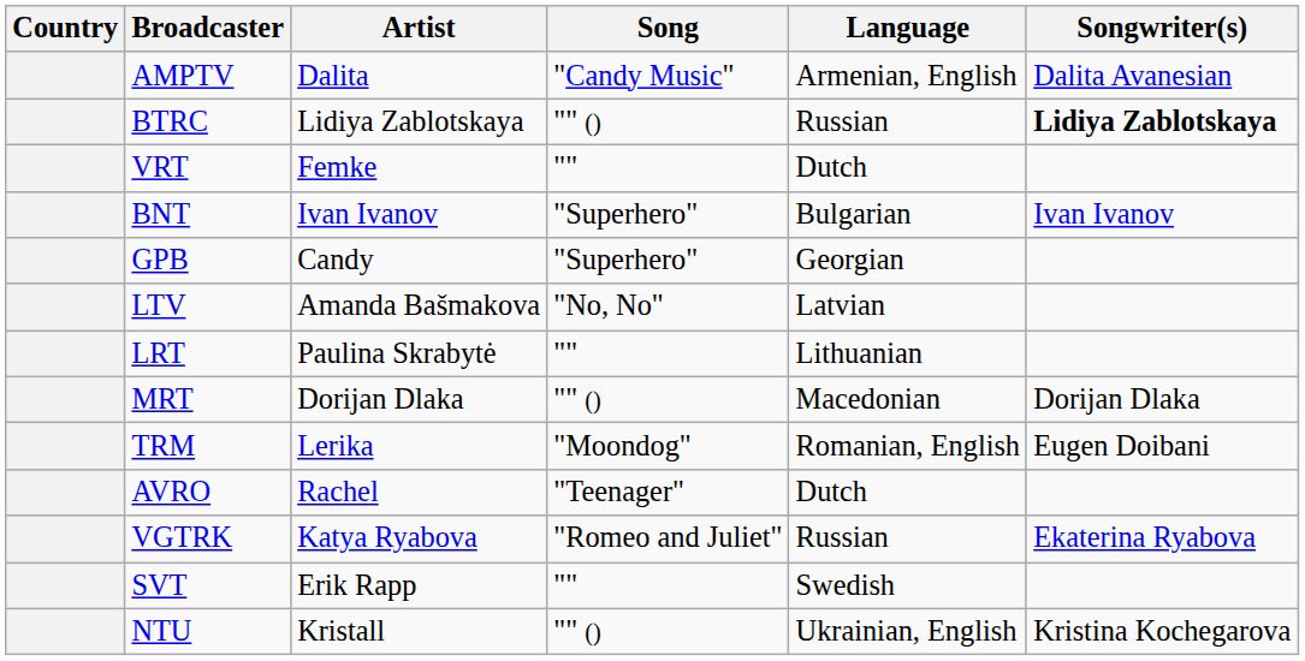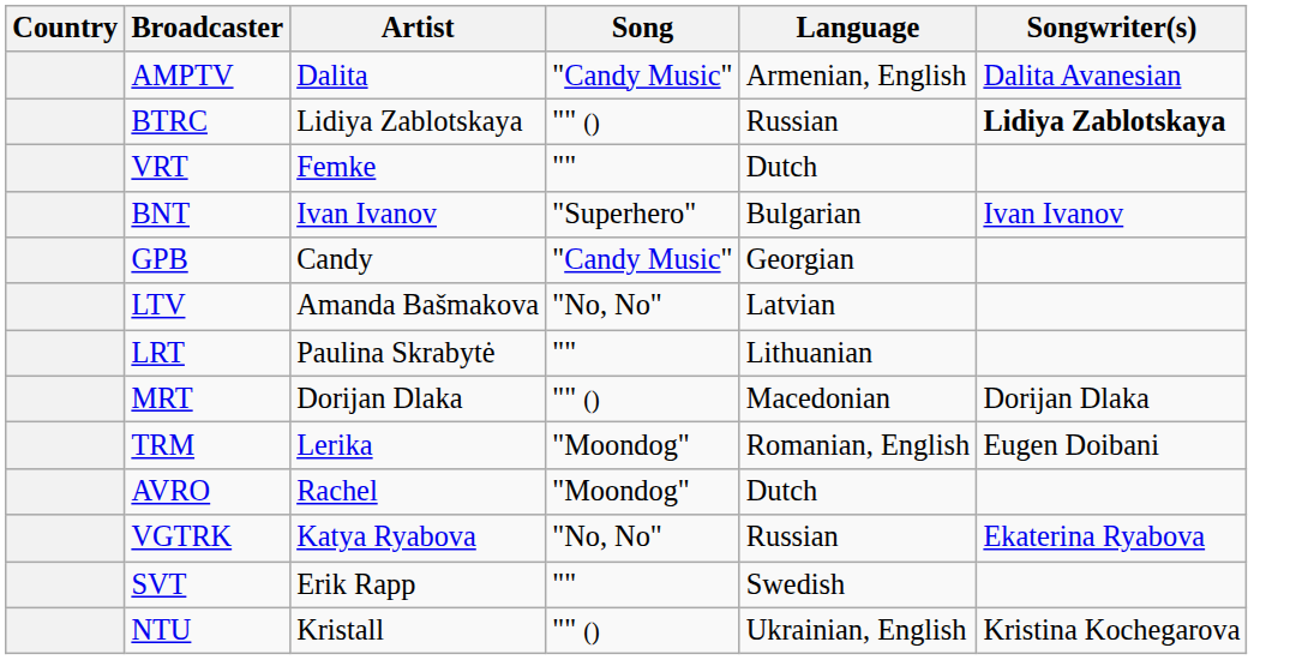GPB | Song: "Superhero" -> "Candy Music"
AVRO | Song: "Teenager" -> "Moondog"
VGTRK | Song: "Romeo and Juliet" -> "No, No"
